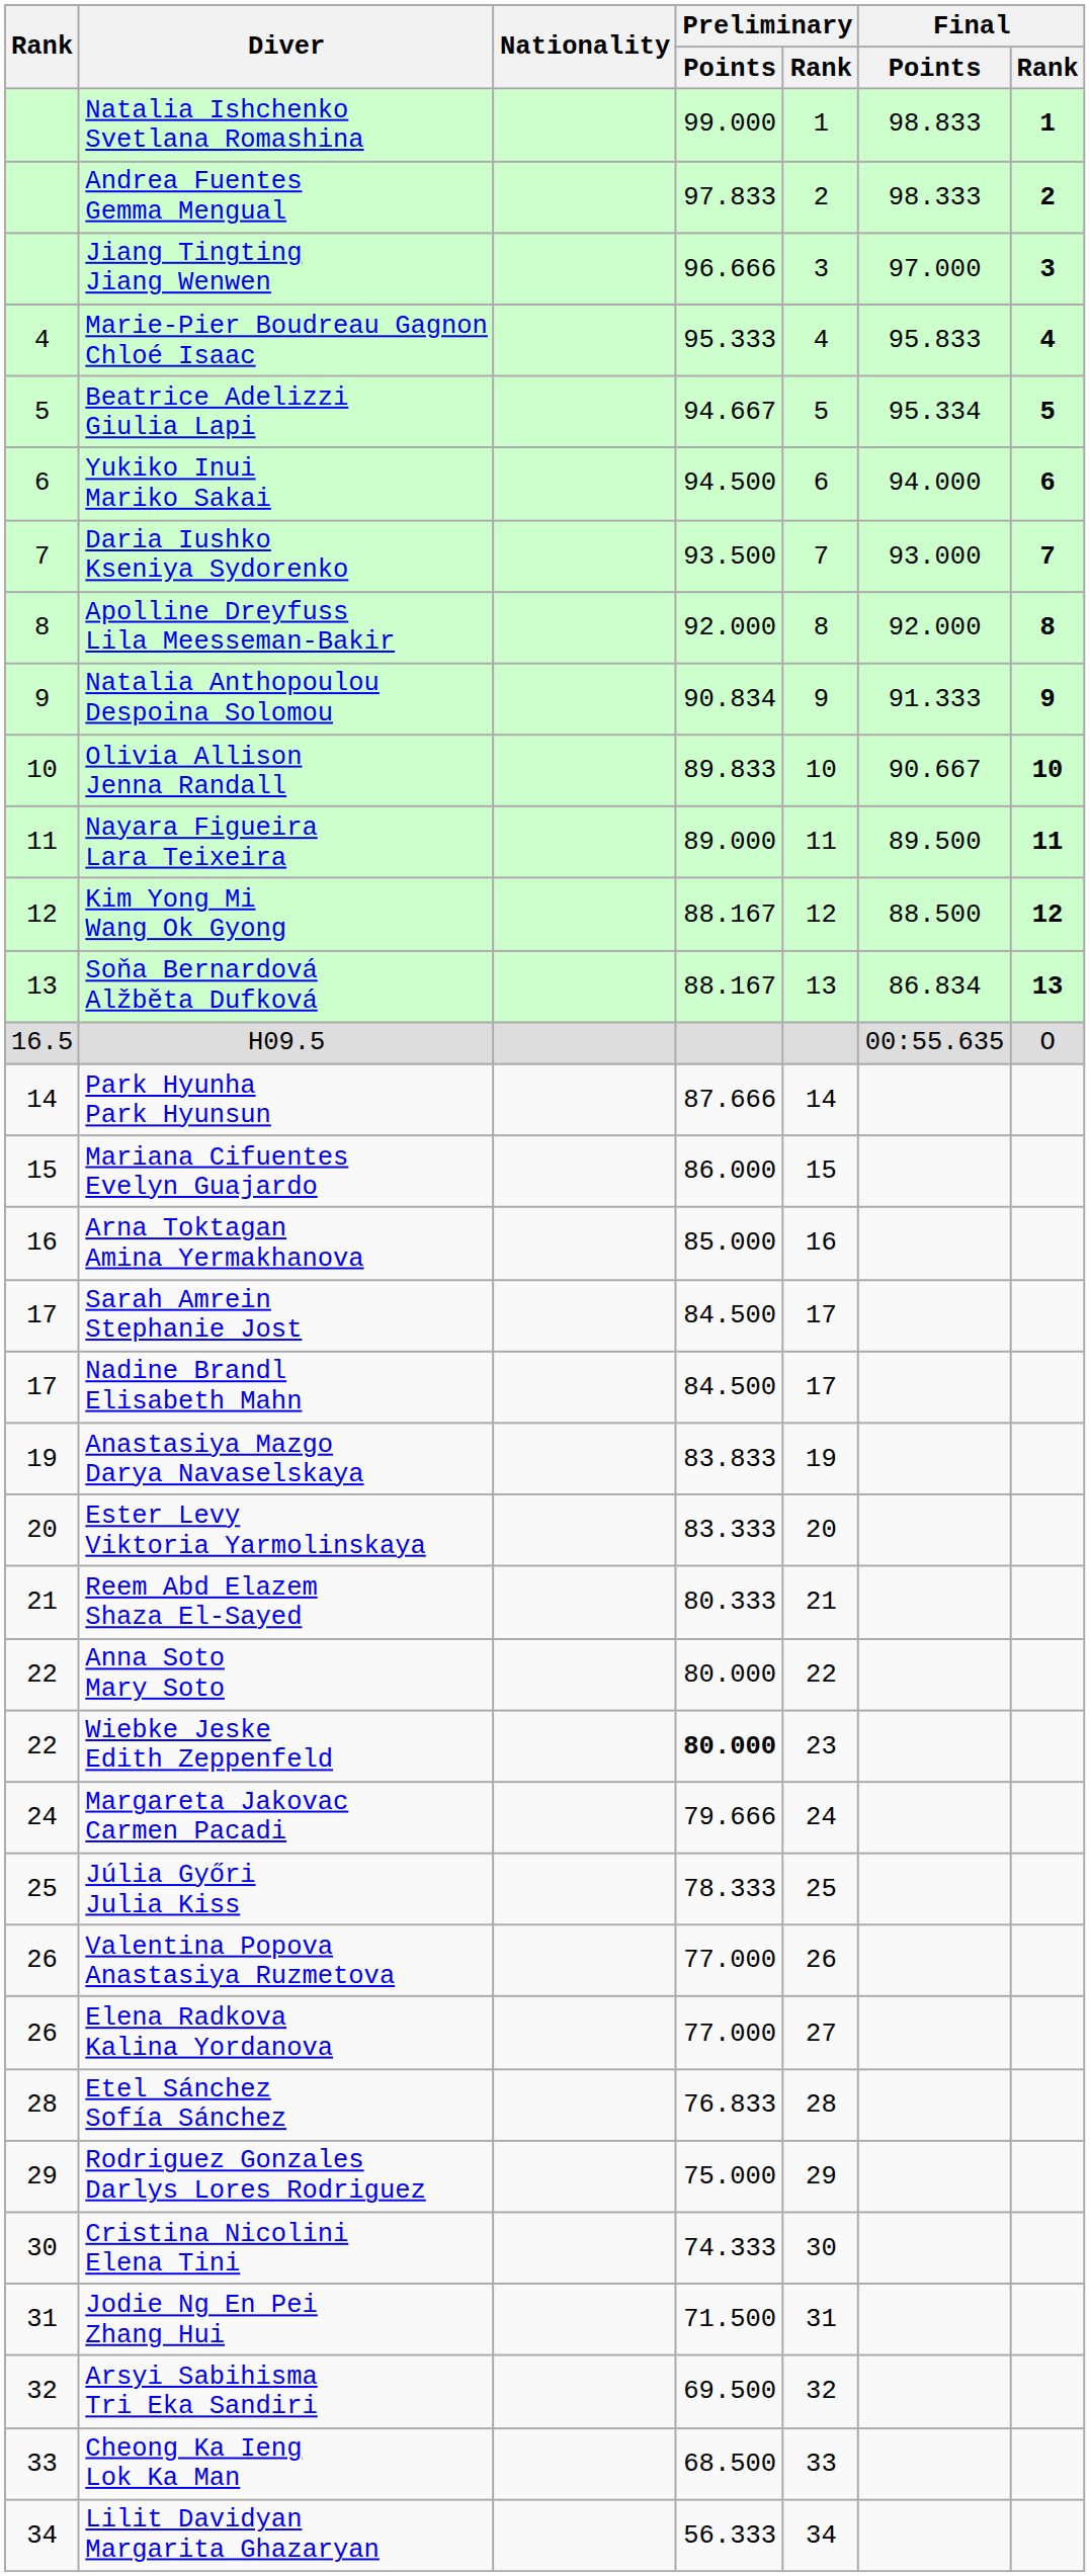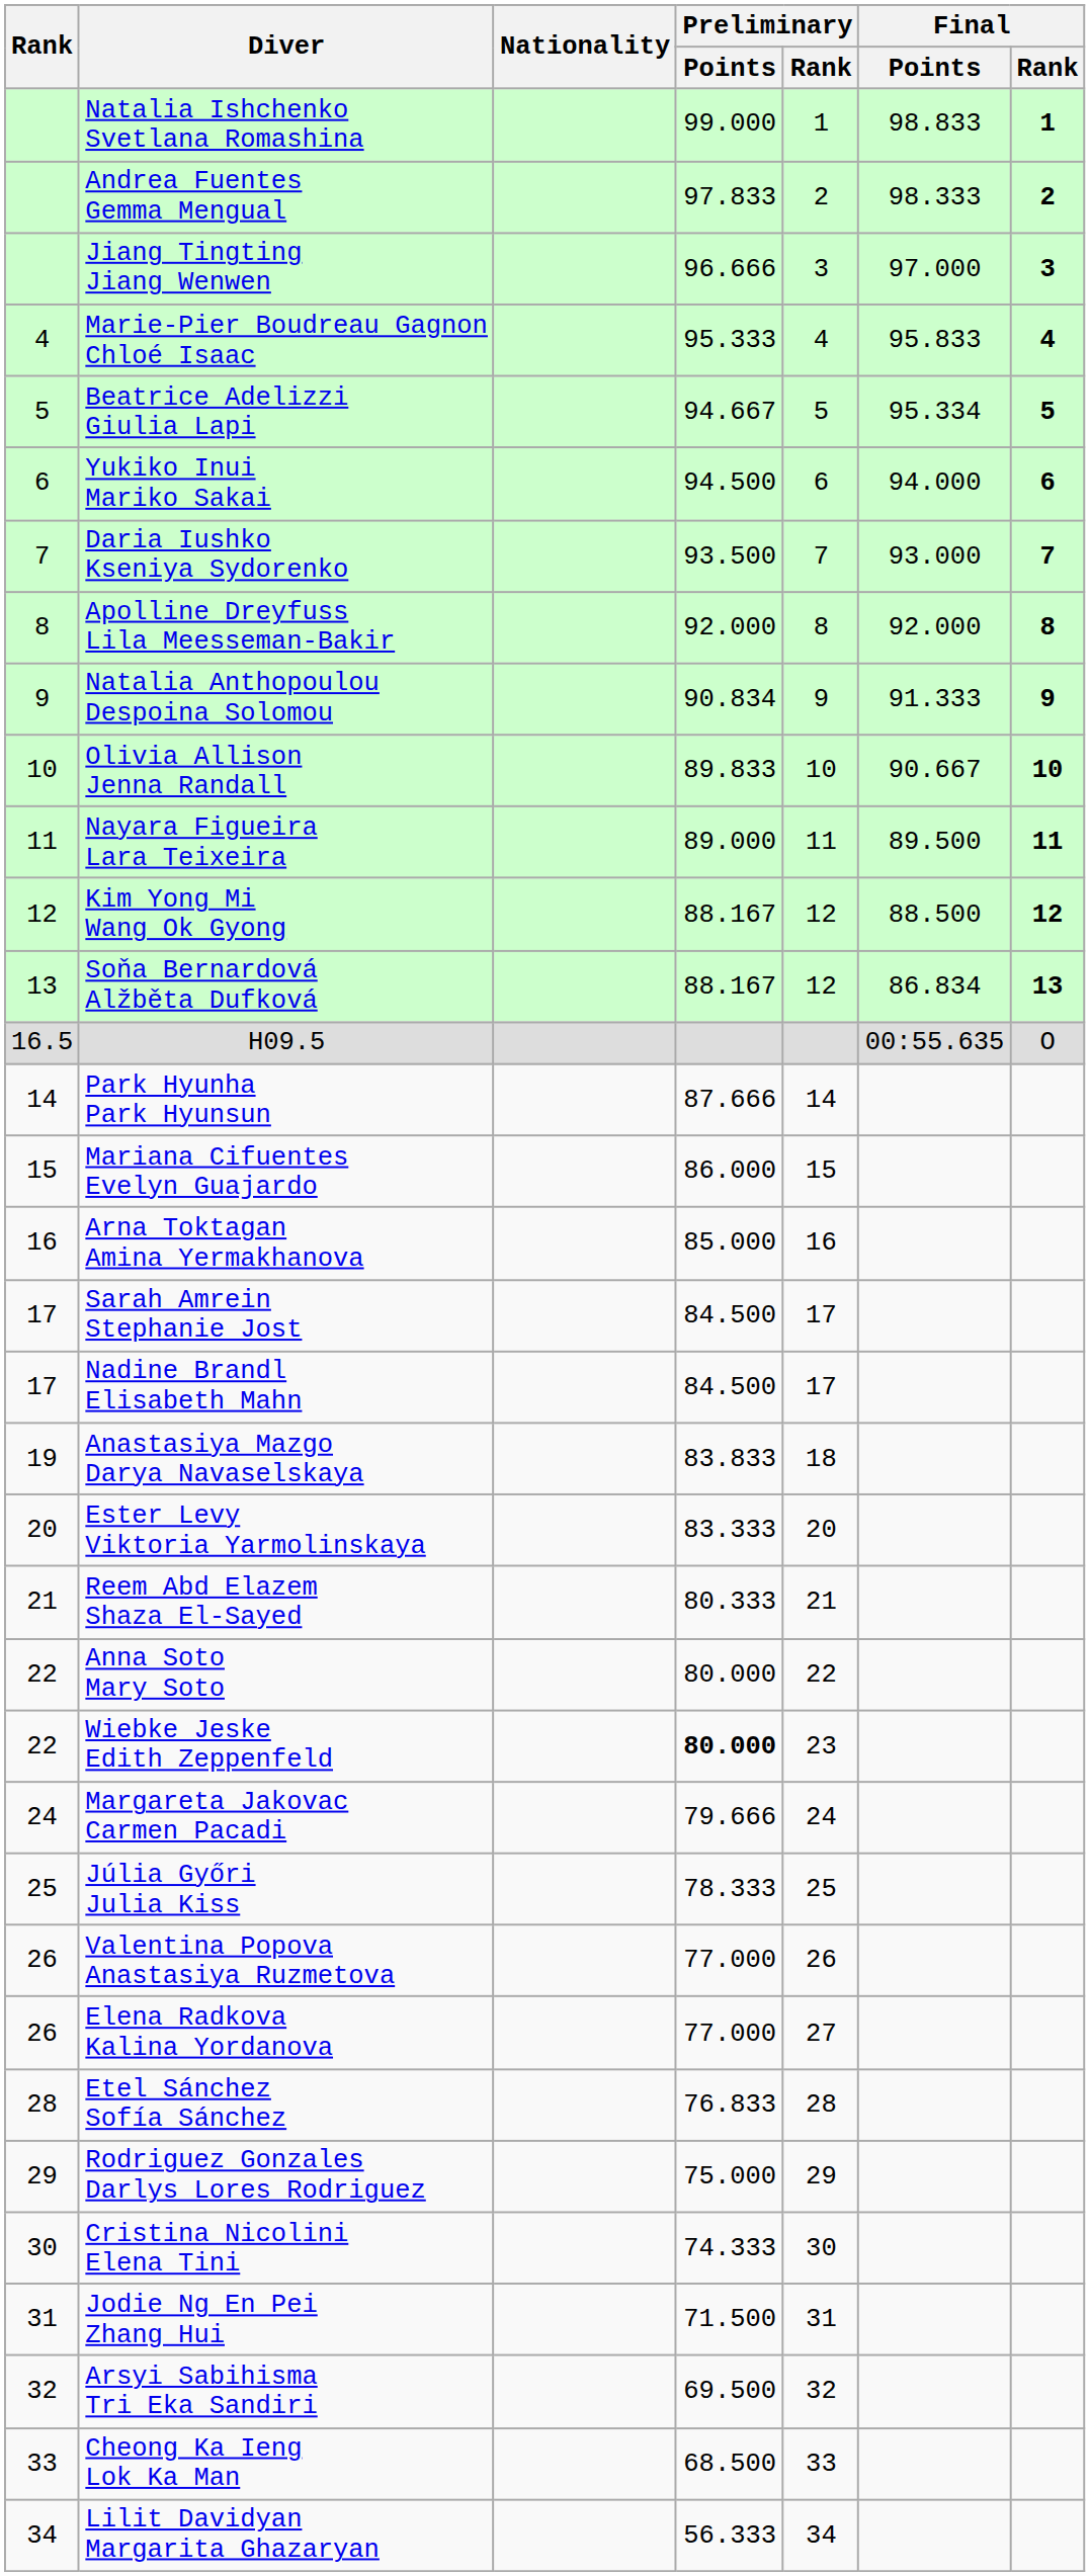Soňa Bernardová Alžběta Dufková | Preliminary / Rank: 13 -> 12
Anastasiya Mazgo Darya Navaselskaya | Preliminary / Rank: 19 -> 18
